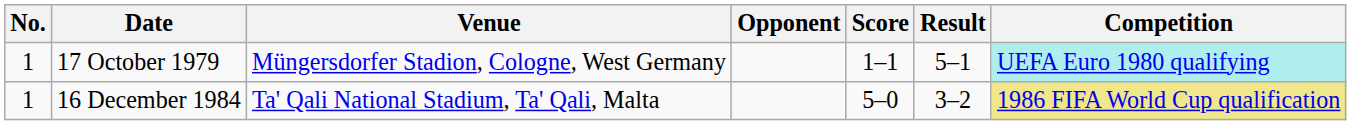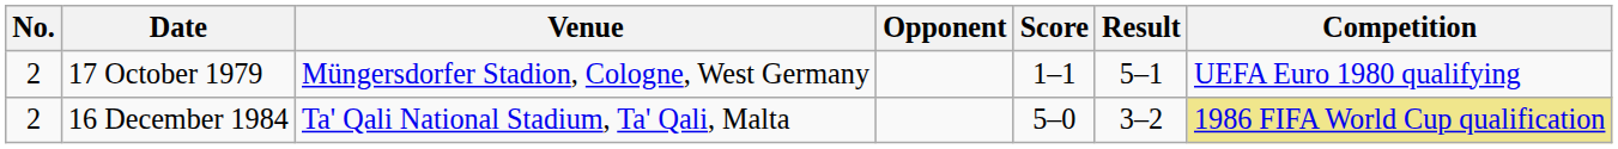17 October 1979 | No.: 1 -> 2
17 October 1979 | Competition: paleturquoise background -> no background
16 December 1984 | No.: 1 -> 2
